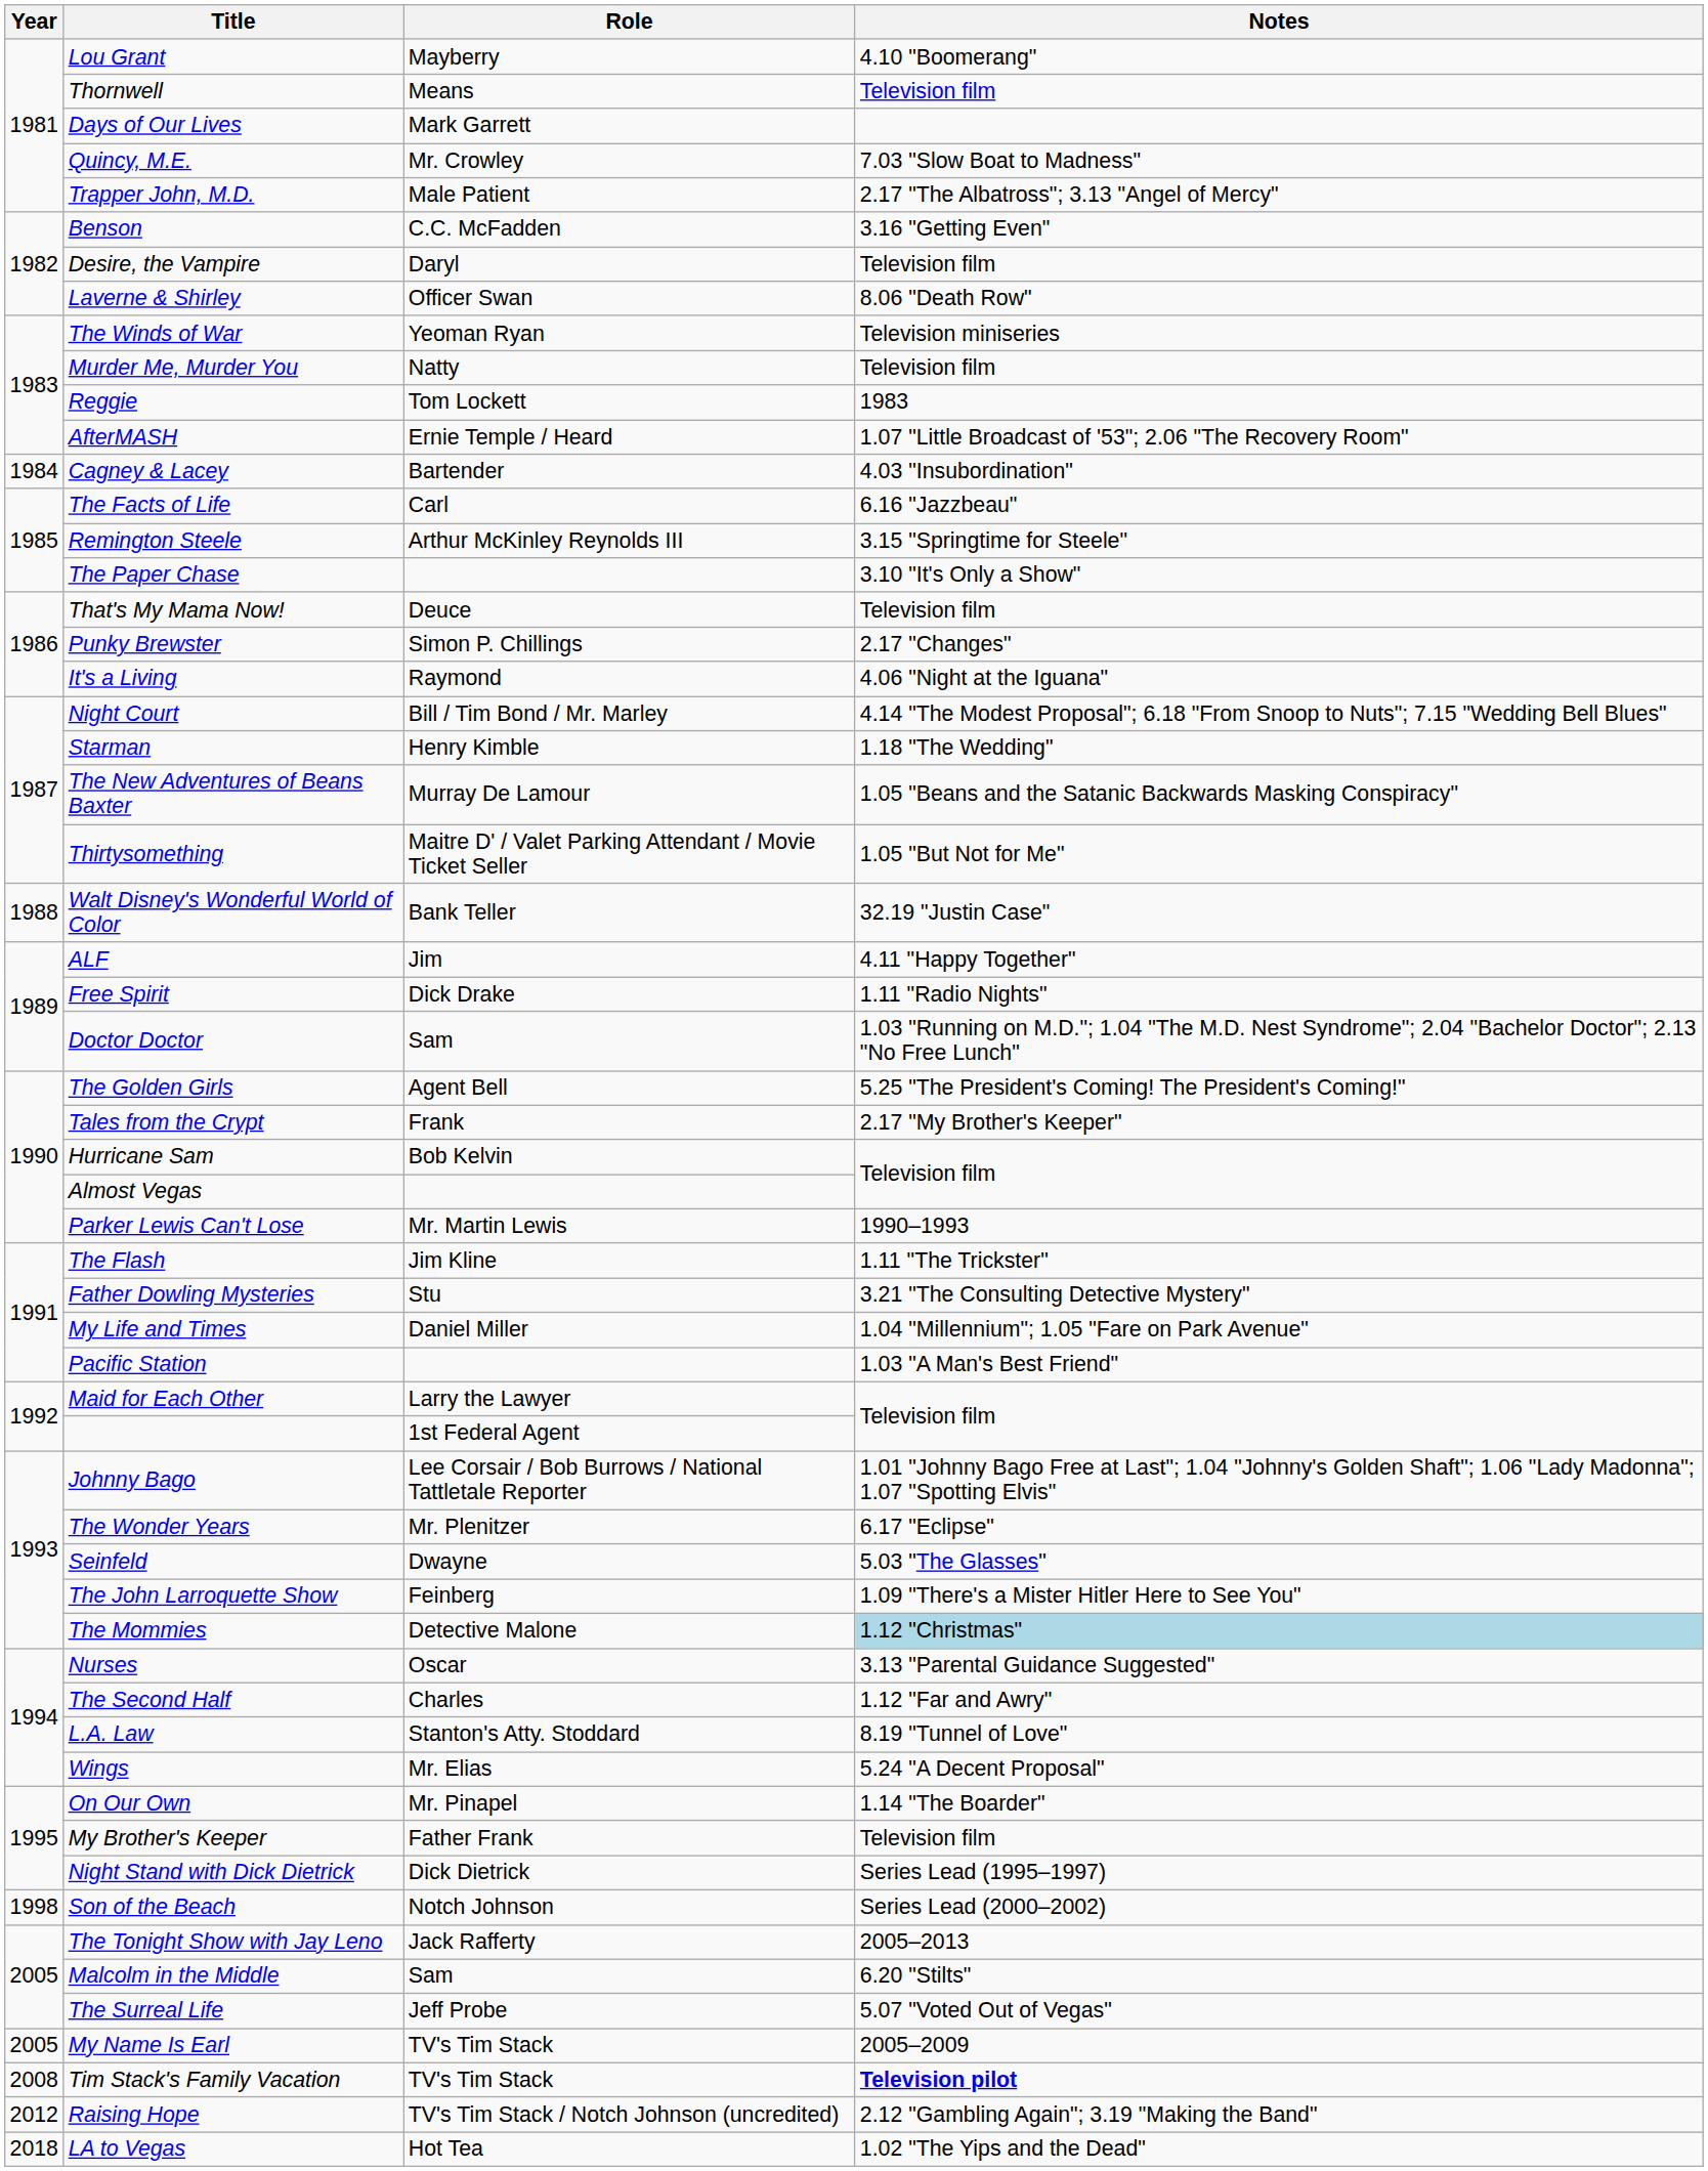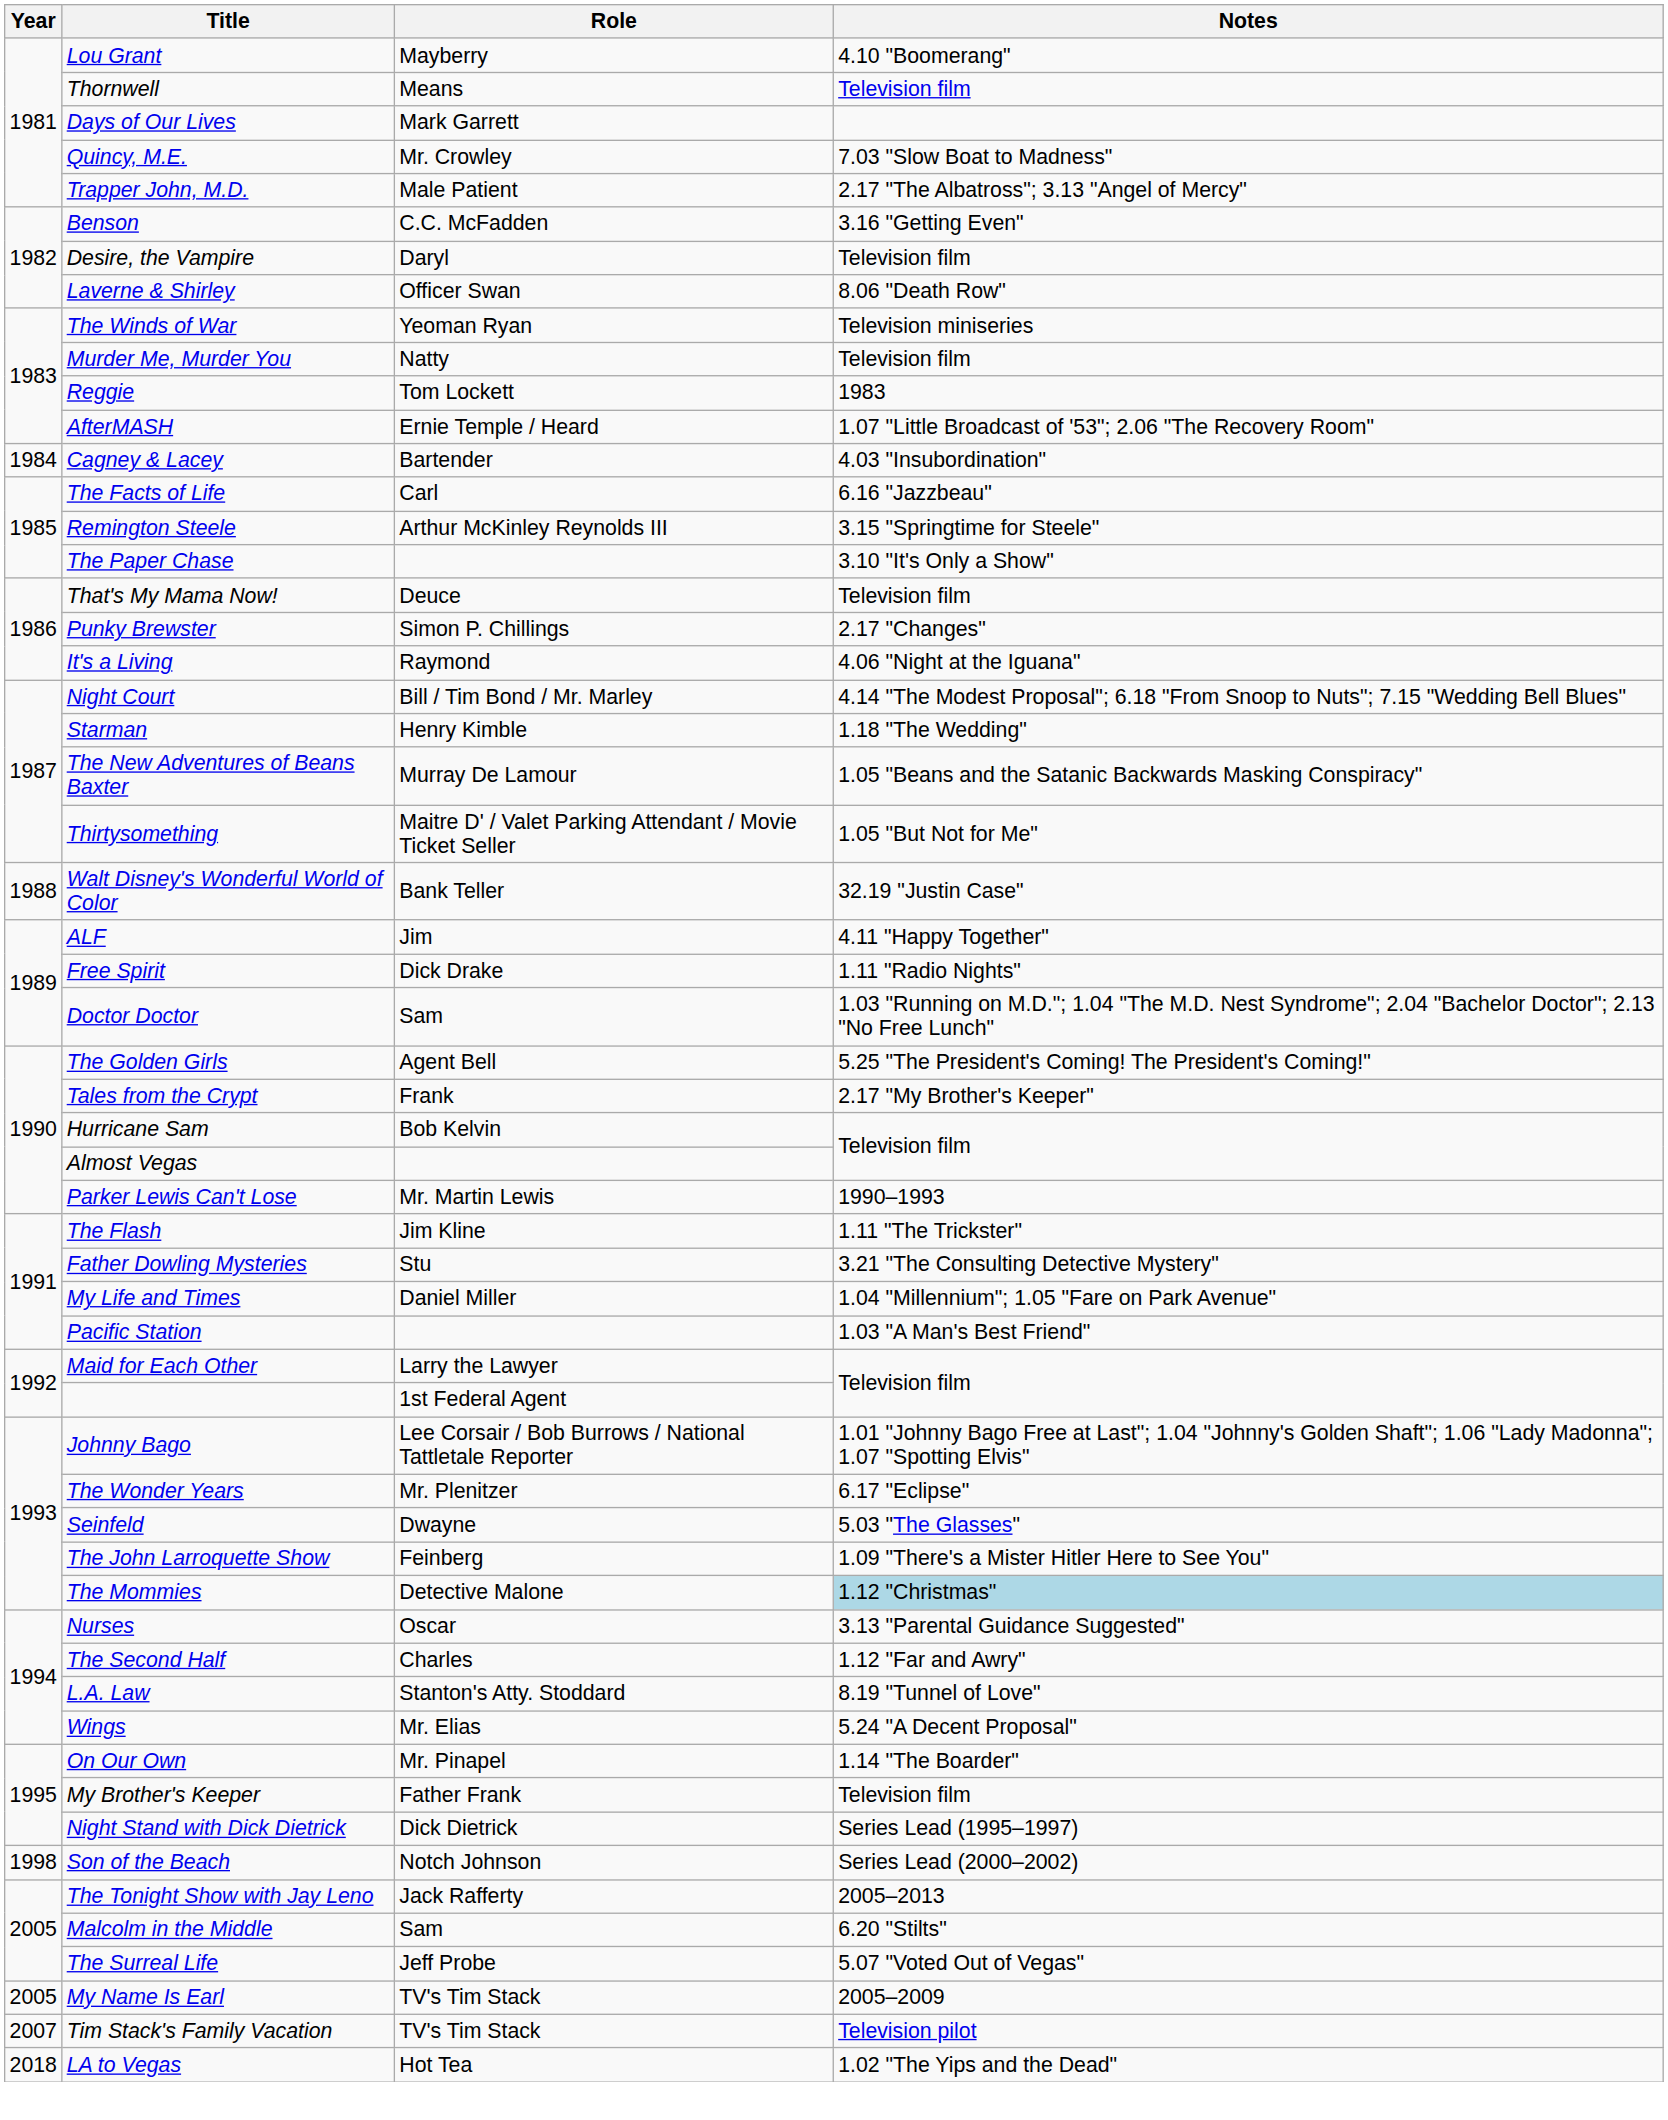Tim Stack's Family Vacation | Year: 2008 -> 2007
Tim Stack's Family Vacation | Notes: bold -> normal
- row: 2012 | Raising Hope | TV's Tim Stack / Notch Johnson (uncredited) | 2.12 "Gambling Again"; 3.19 "Making the Band"
